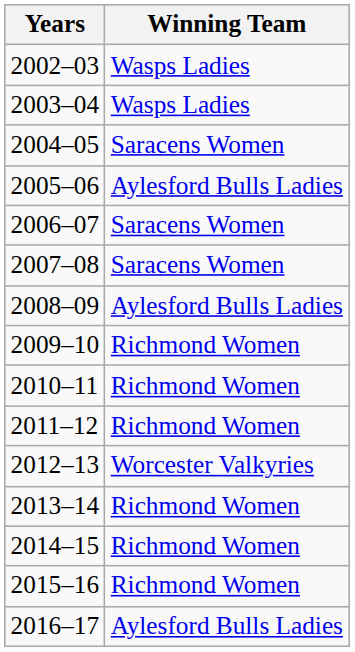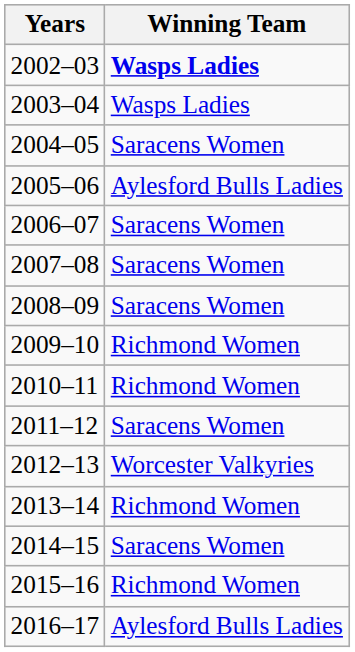2002–03 | Winning Team: normal -> bold
2008–09 | Winning Team: Aylesford Bulls Ladies -> Saracens Women
2011–12 | Winning Team: Richmond Women -> Saracens Women
2014–15 | Winning Team: Richmond Women -> Saracens Women
